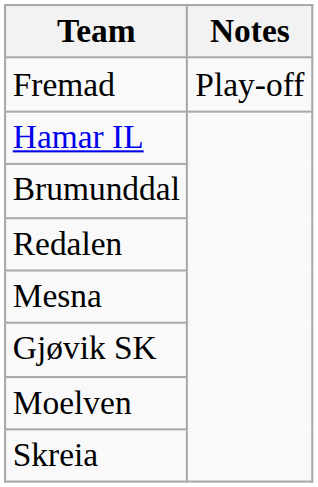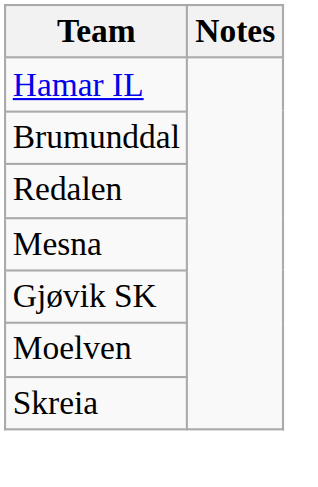- row: Fremad | Play-off
